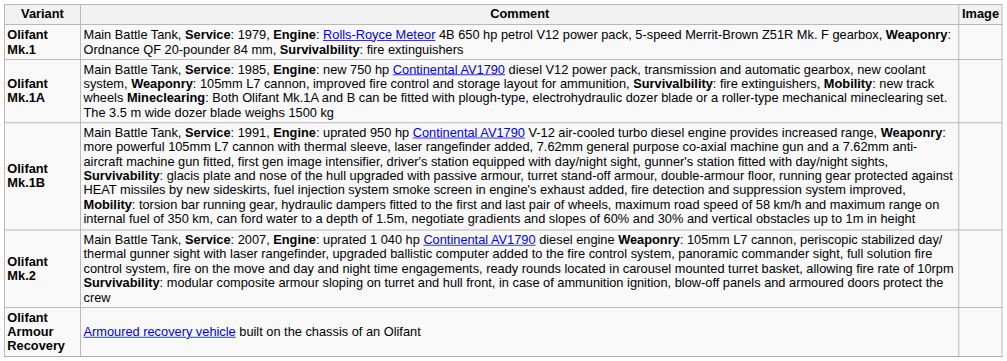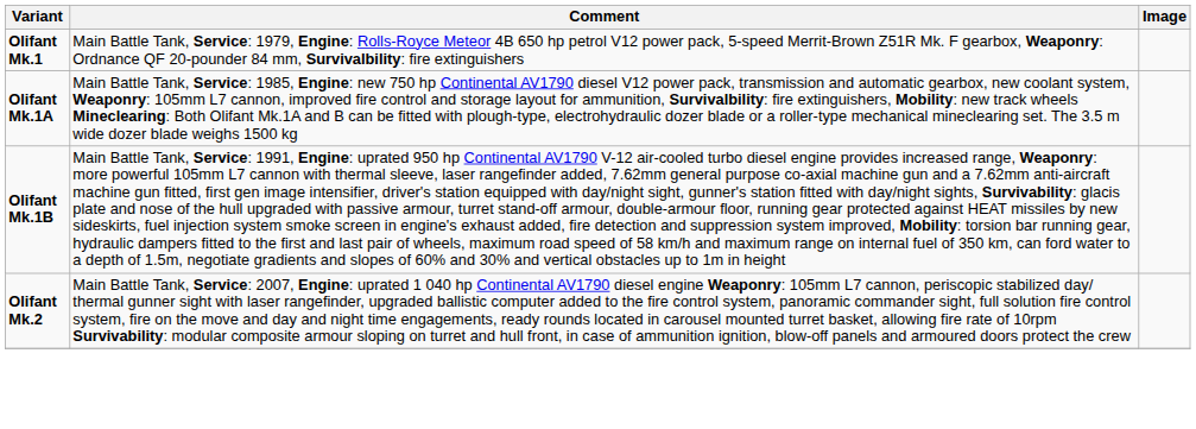- row: Olifant Armour Recovery | Armoured recovery vehicle built on the chassis of an Olifant
